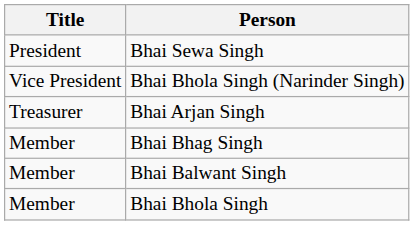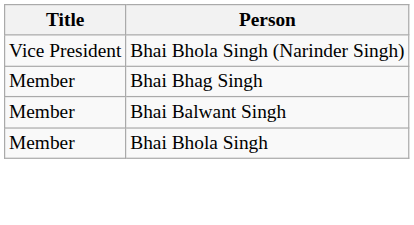- row: President | Bhai Sewa Singh
- row: Treasurer | Bhai Arjan Singh
